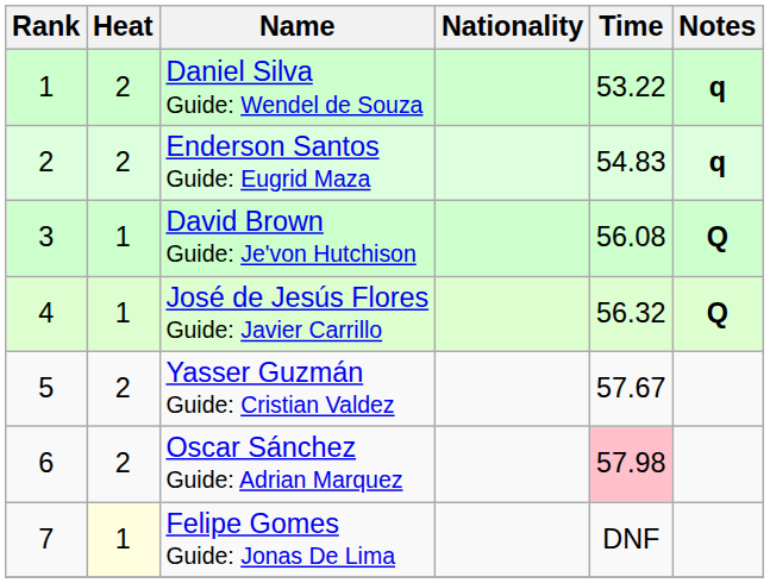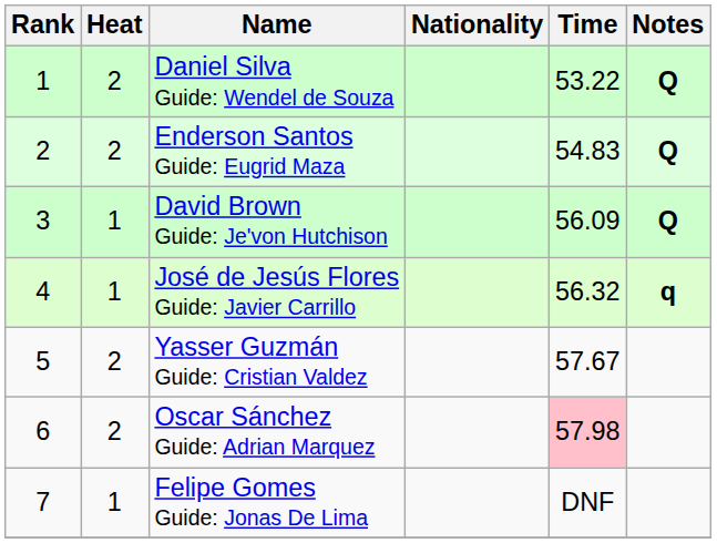Daniel Silva Guide: Wendel de Souza | Notes: q -> Q
Enderson Santos Guide: Eugrid Maza | Notes: q -> Q
David Brown Guide: Je'von Hutchison | Time: 56.08 -> 56.09
José de Jesús Flores Guide: Javier Carrillo | Notes: Q -> q
Felipe Gomes Guide: Jonas De Lima | Heat: lightyellow background -> no background
